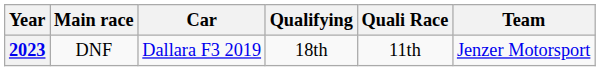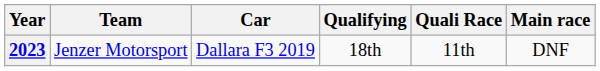columns swapped: Team <-> Main race
